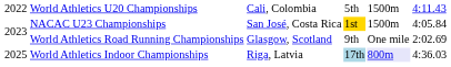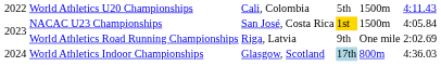World Athletics Road Running Championships | column 3: Glasgow, Scotland -> Riga, Latvia
World Athletics Indoor Championships | column 1: 2025 -> 2024
World Athletics Indoor Championships | column 3: Riga, Latvia -> Glasgow, Scotland
World Athletics Indoor Championships | column 5: lavender background -> no background
